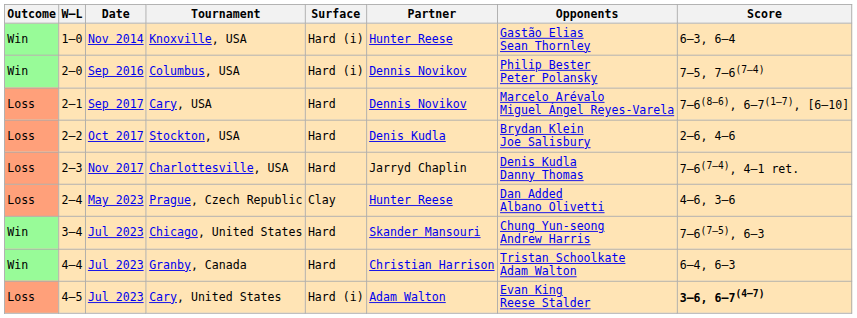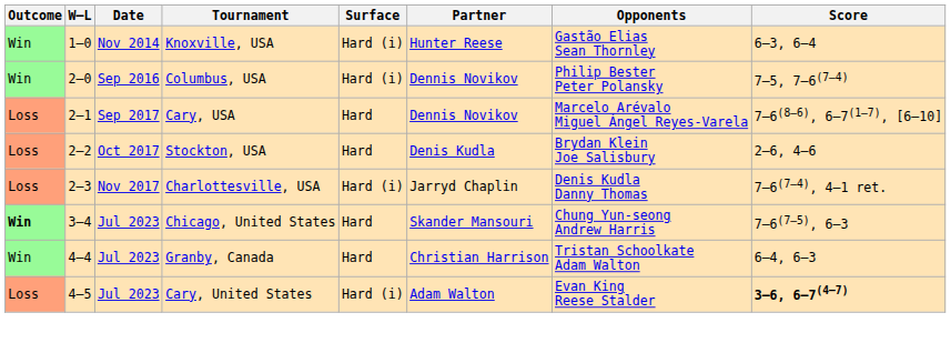Charlottesville, USA | Surface: Hard -> Hard (i)
- row: Loss | 2–4 | May 2023 | Prague, Czech Republic | Clay | Hunter Reese | Dan Added Albano Olivetti | 4–6, 3–6
Chicago, United States | Outcome: normal -> bold
